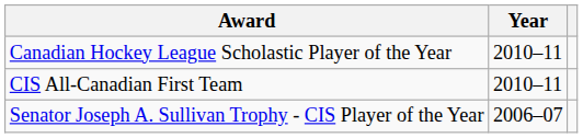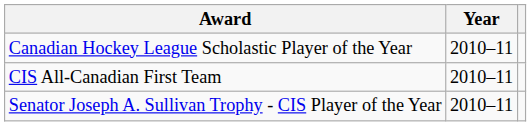Senator Joseph A. Sullivan Trophy - CIS Player of the Year | Year: 2006–07 -> 2010–11
